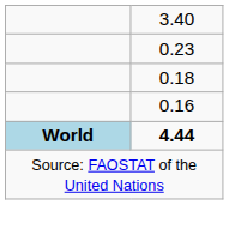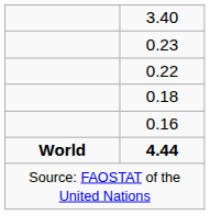+ row: 0.22
4.44 | column 1: lightblue background -> no background
